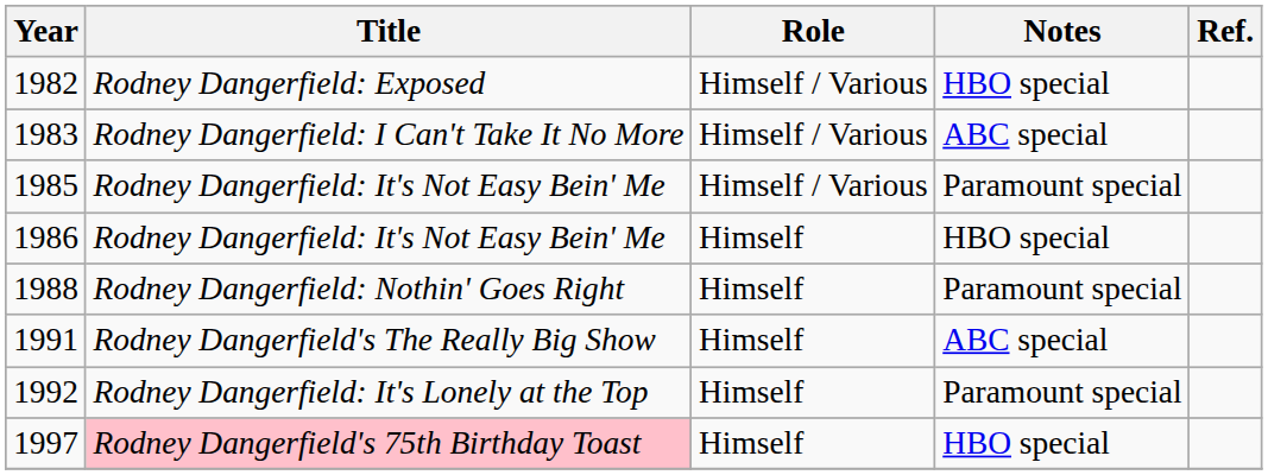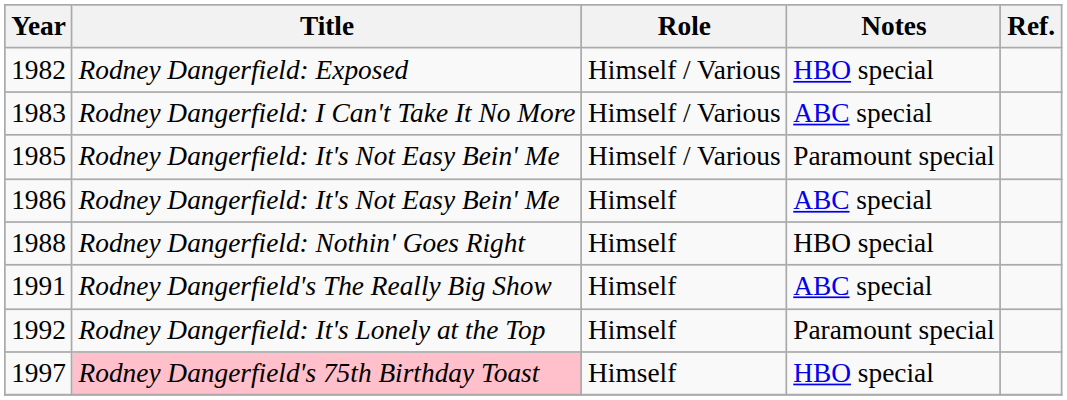1986 | Notes: HBO special -> ABC special
1988 | Notes: Paramount special -> HBO special
